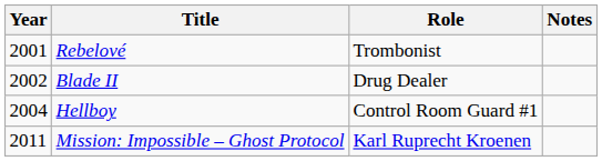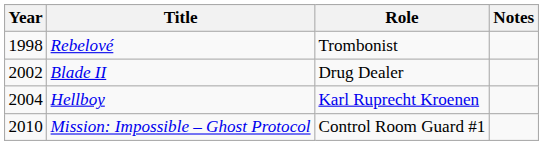Rebelové | Year: 2001 -> 1998
Hellboy | Role: Control Room Guard #1 -> Karl Ruprecht Kroenen
Mission: Impossible – Ghost Protocol | Year: 2011 -> 2010
Mission: Impossible – Ghost Protocol | Role: Karl Ruprecht Kroenen -> Control Room Guard #1
